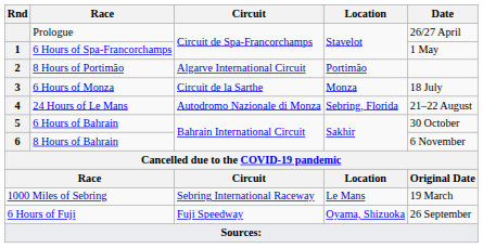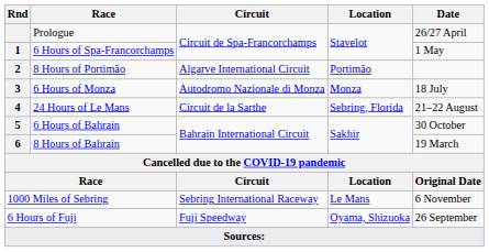6 Hours of Monza | Circuit: Circuit de la Sarthe -> Autodromo Nazionale di Monza
24 Hours of Le Mans | Circuit: Autodromo Nazionale di Monza -> Circuit de la Sarthe
8 Hours of Bahrain | Date: 6 November -> 19 March
1000 Miles of Sebring | Date: 19 March -> 6 November
